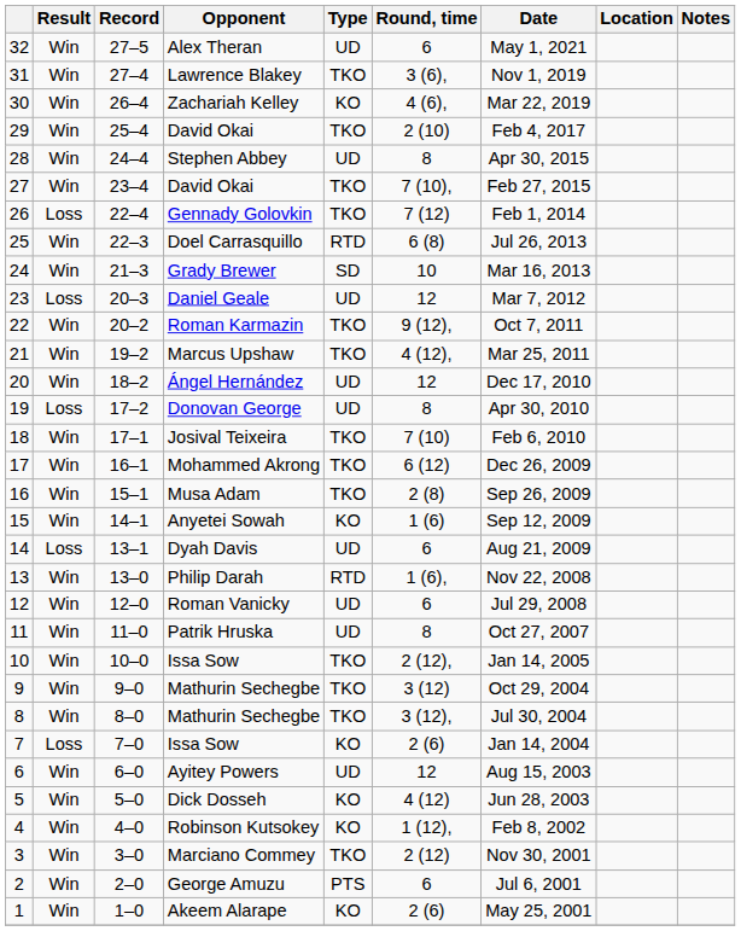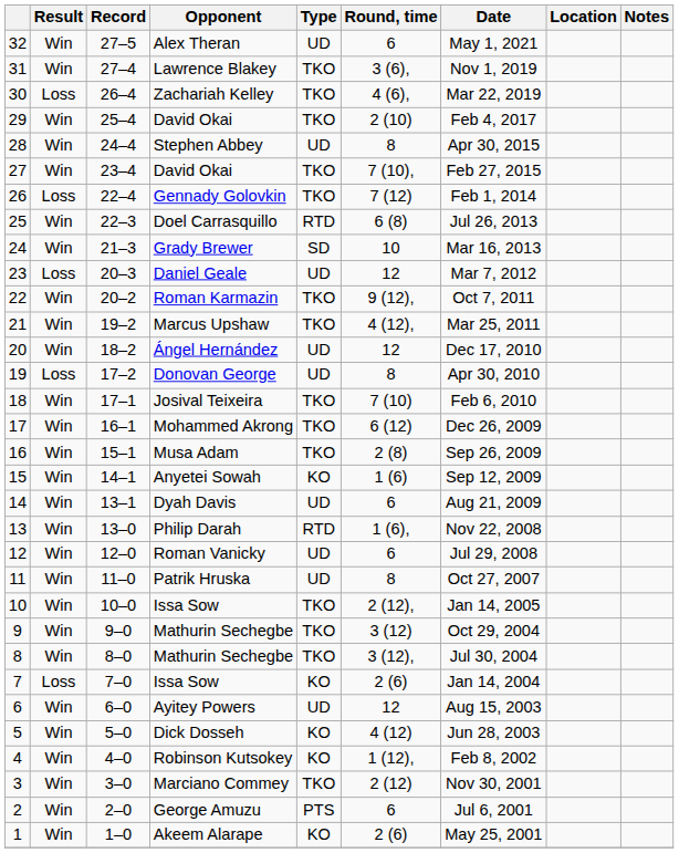Zachariah Kelley | Result: Win -> Loss
Zachariah Kelley | Type: KO -> TKO
Dyah Davis | Result: Loss -> Win
